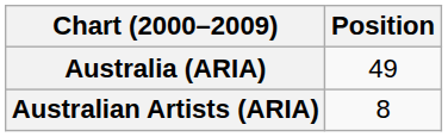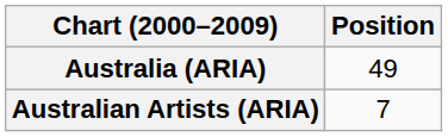Australian Artists (ARIA) | Position: 8 -> 7
